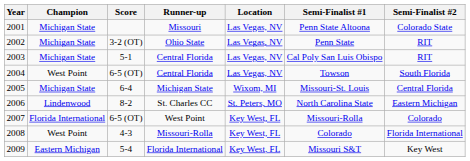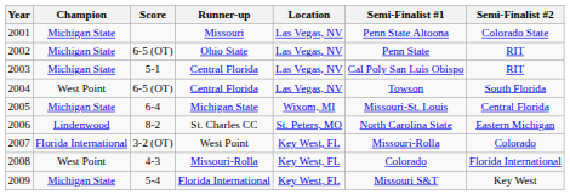2002 | Score: 3-2 (OT) -> 6-5 (OT)
2007 | Score: 6-5 (OT) -> 3-2 (OT)
2009 | Champion: Eastern Michigan -> Michigan State
